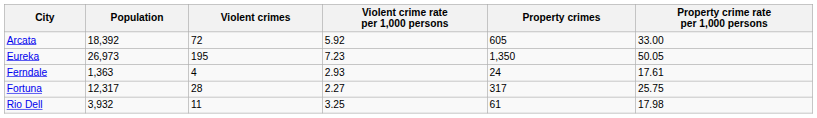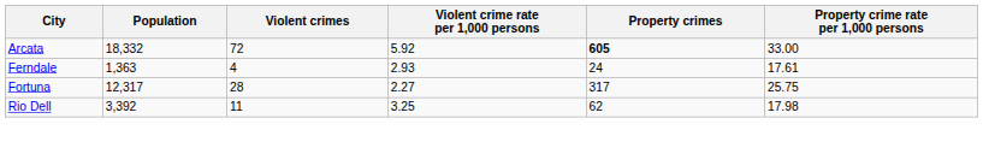Arcata | Population: 18,392 -> 18,332
Arcata | Property crimes: normal -> bold
- row: Eureka | 26,973 | 195 | 7.23 | 1,350 | 50.05
Rio Dell | Population: 3,932 -> 3,392
Rio Dell | Property crimes: 61 -> 62
